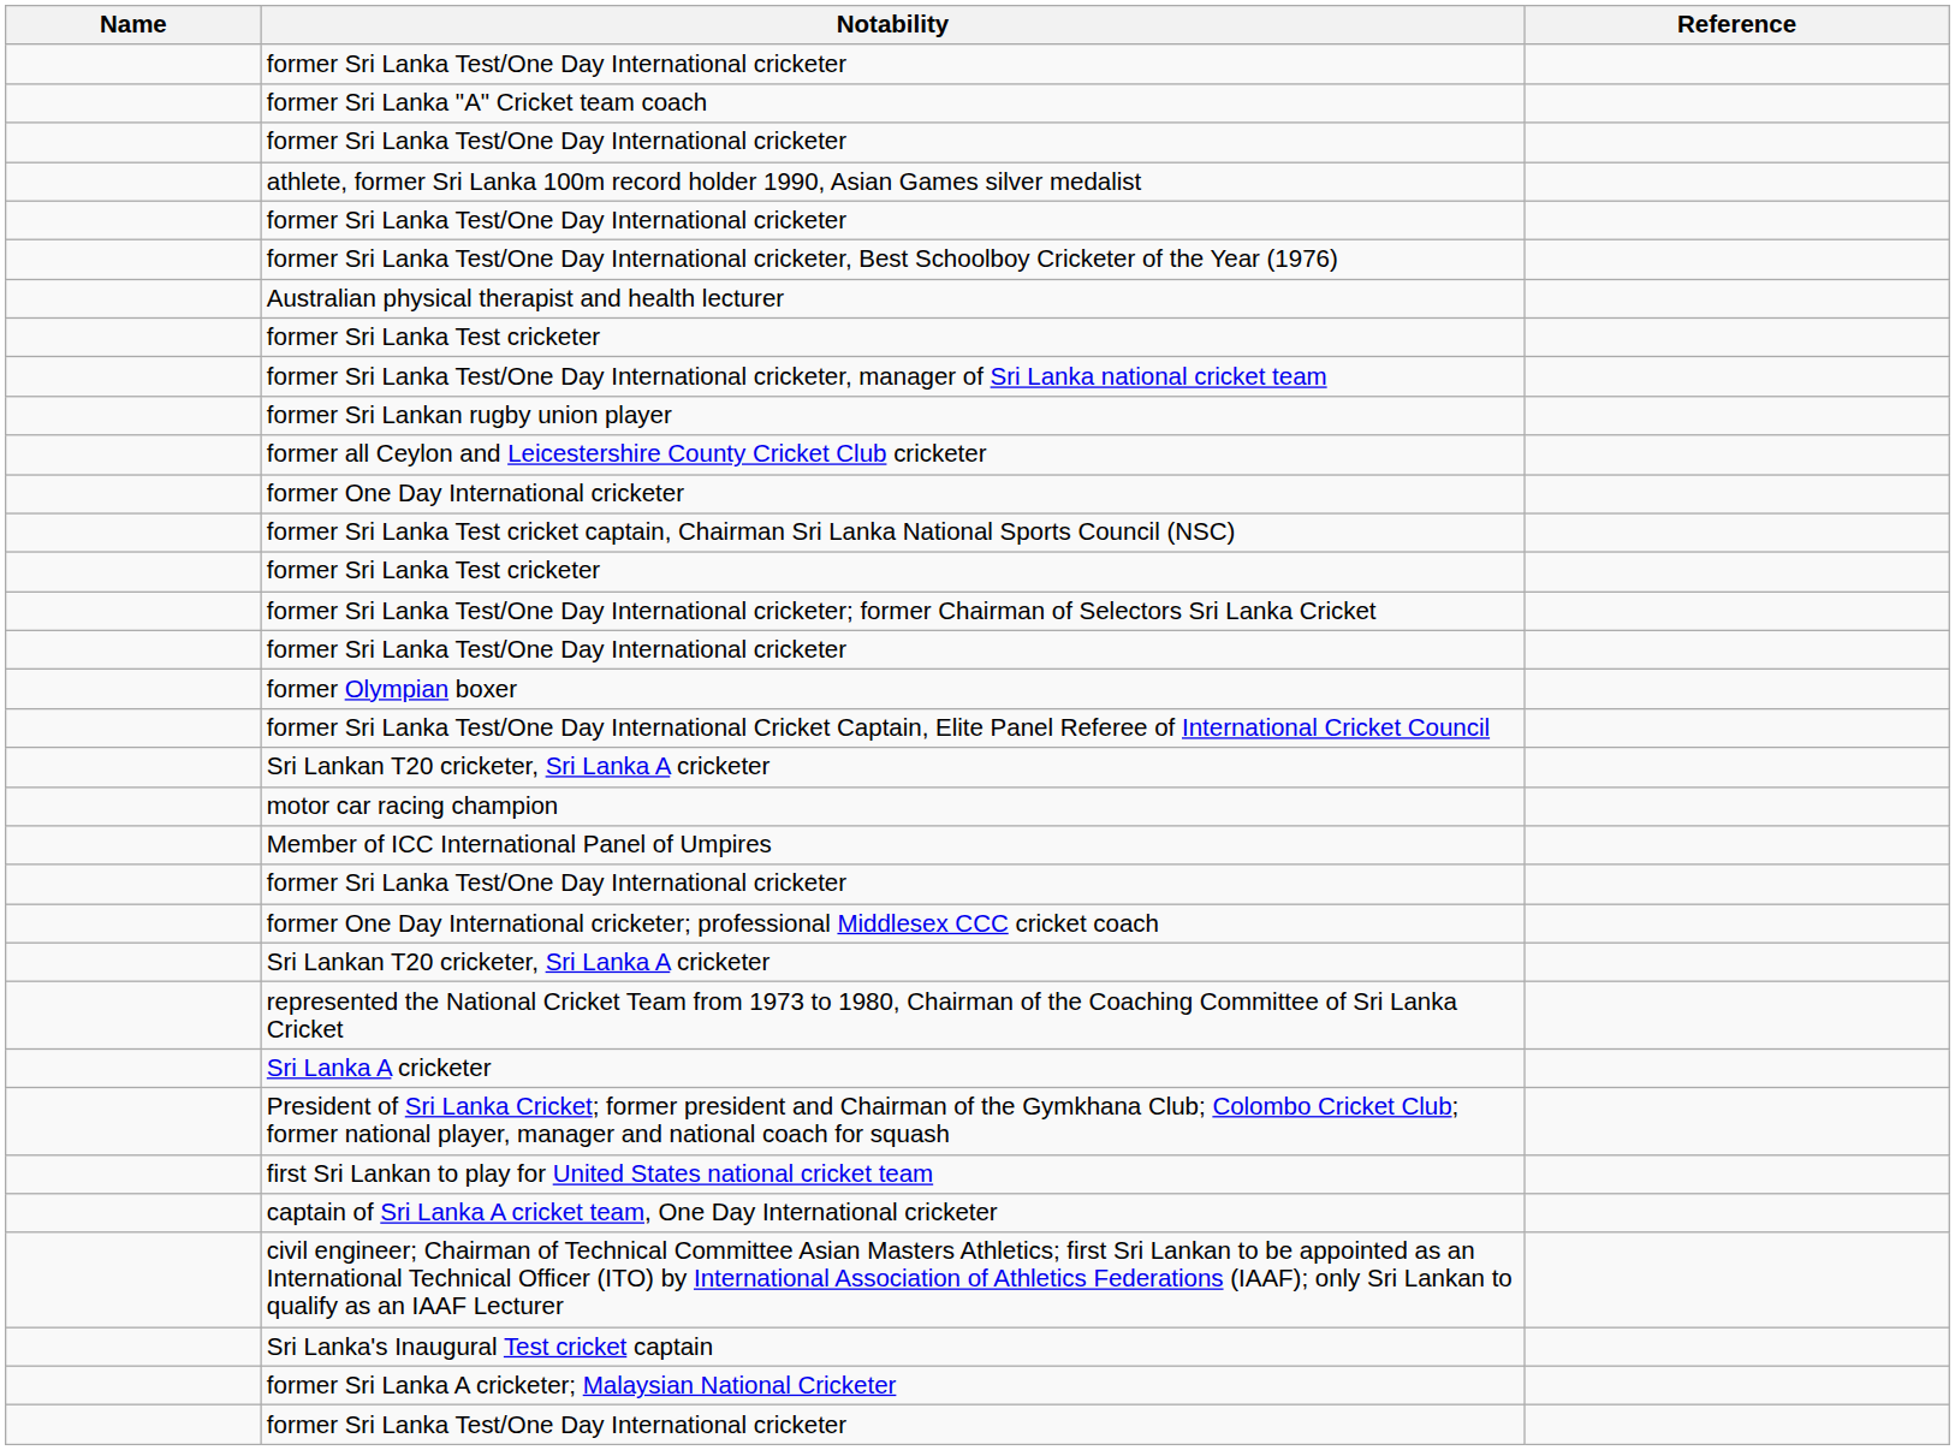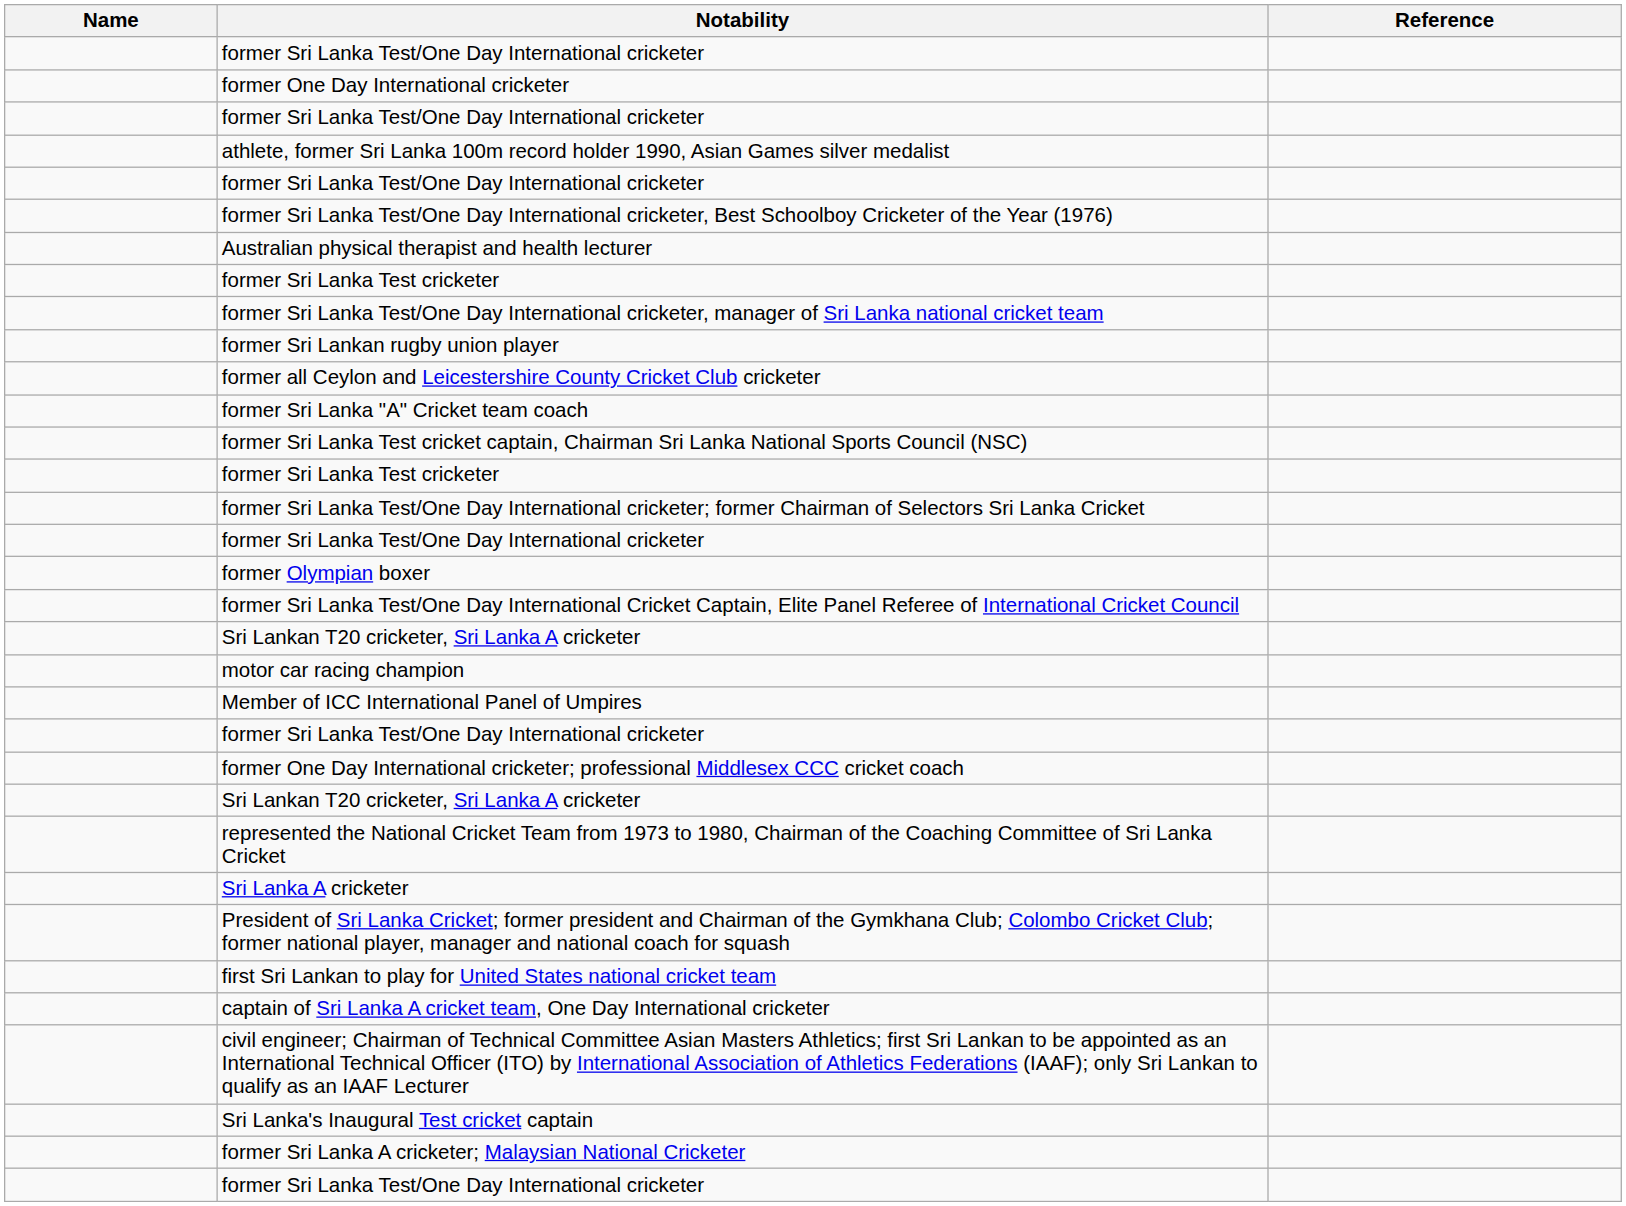rows swapped: former Sri Lanka "A" Cricket team coach <-> former One Day International cricketer
